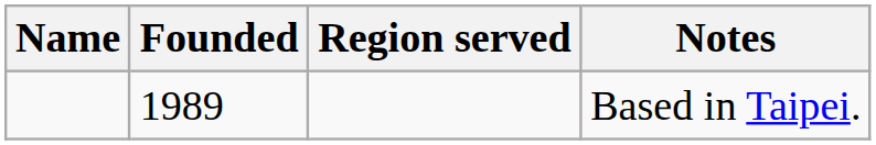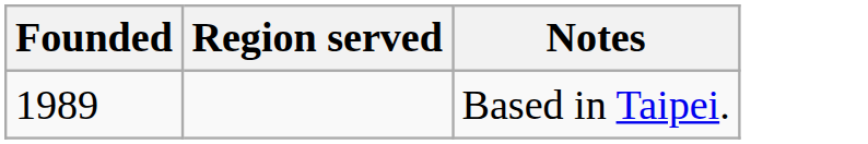- column: Name
